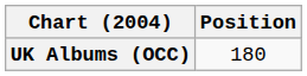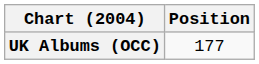UK Albums (OCC) | Position: 180 -> 177
